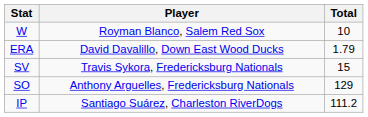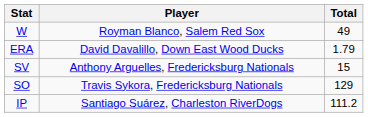W | Total: 10 -> 49
SV | Player: Travis Sykora, Fredericksburg Nationals -> Anthony Arguelles, Fredericksburg Nationals
SO | Player: Anthony Arguelles, Fredericksburg Nationals -> Travis Sykora, Fredericksburg Nationals
